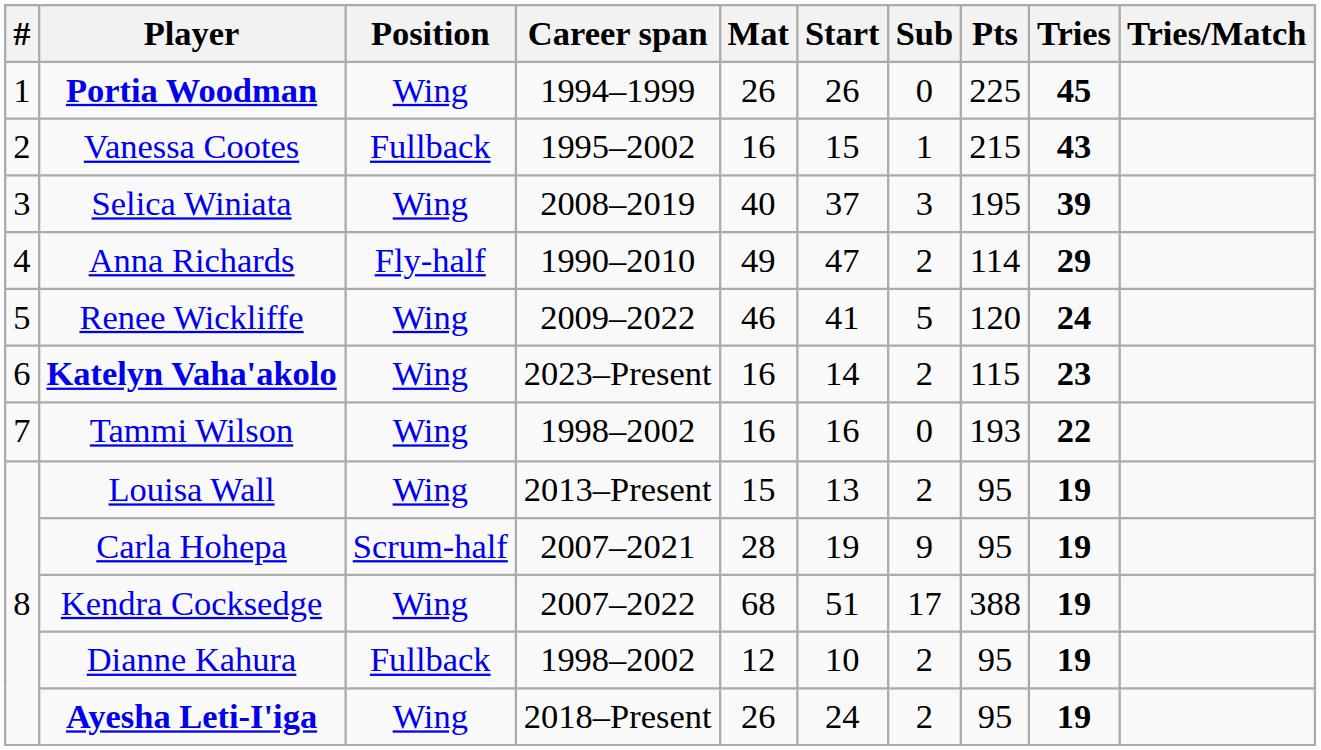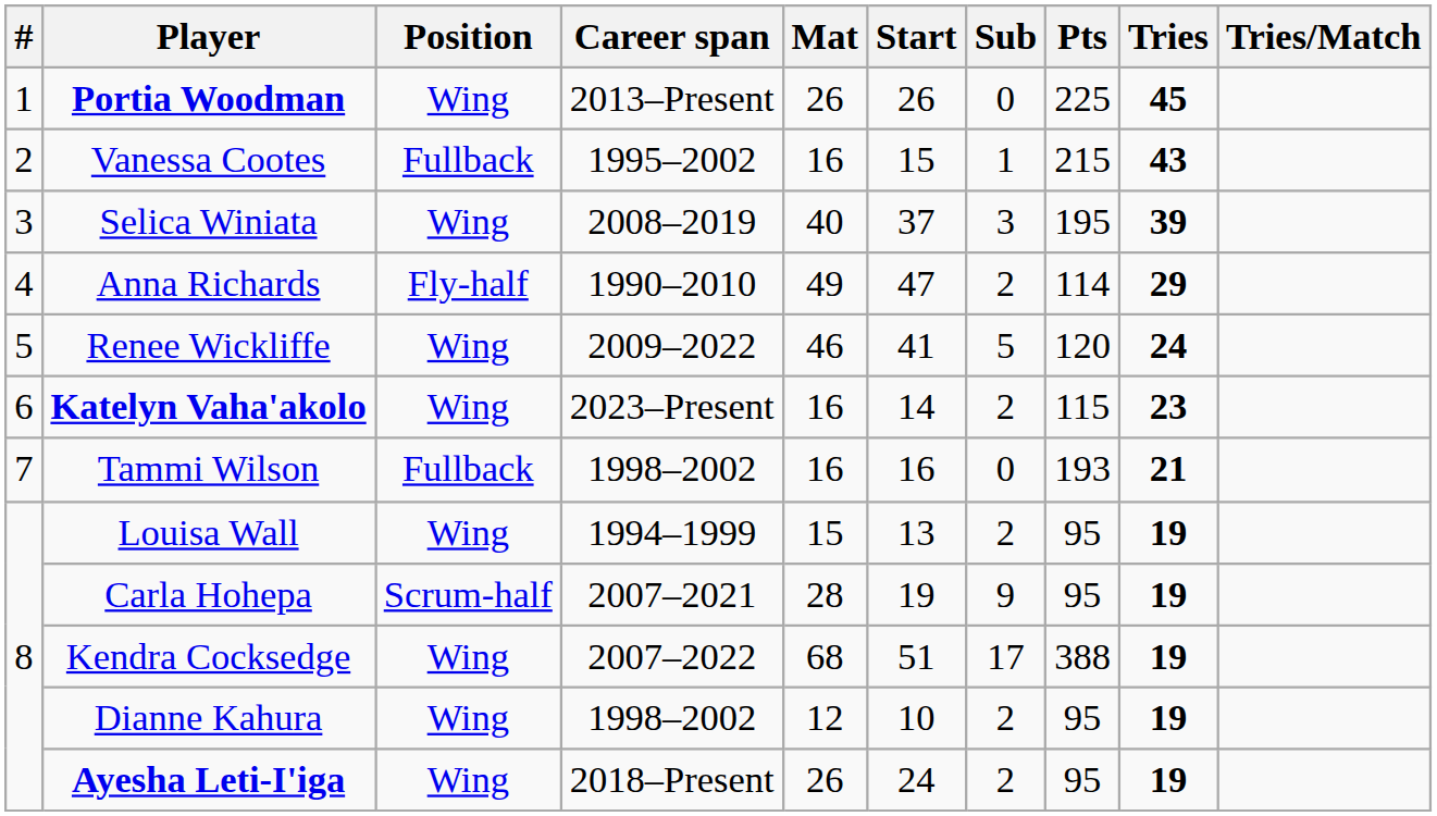Portia Woodman | Career span: 1994–1999 -> 2013–Present
Tammi Wilson | Position: Wing -> Fullback
Tammi Wilson | Tries: 22 -> 21
Louisa Wall | Career span: 2013–Present -> 1994–1999
Dianne Kahura | Position: Fullback -> Wing
